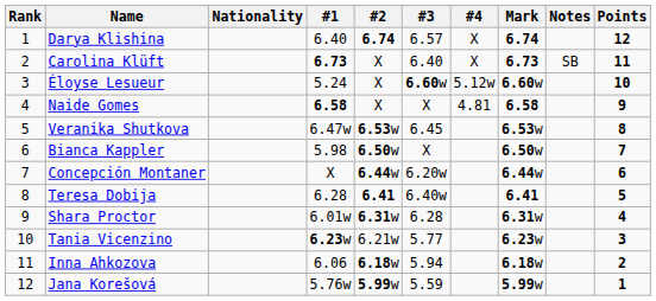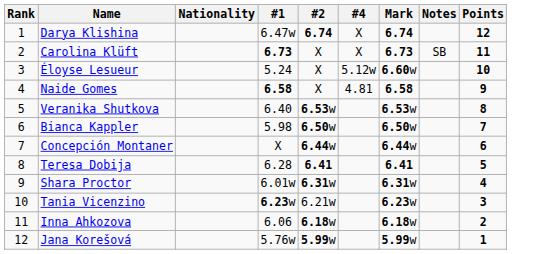- column: #3 | 6.57 | 6.40 | 6.60w | X | 6.45 | X | 6.20w | 6.40w | 6.28 | 5.77 | 5.94 | 5.59
Darya Klishina | #1: 6.40 -> 6.47w
Veranika Shutkova | #1: 6.47w -> 6.40
